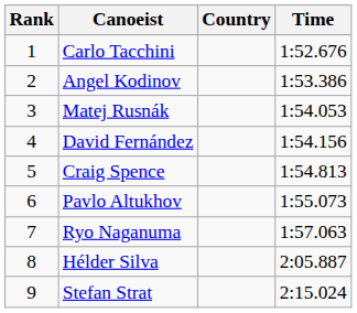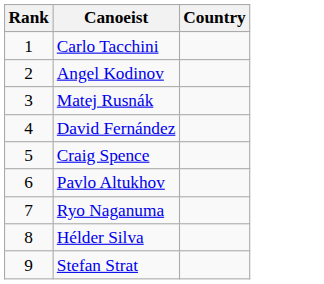- column: Time | 1:52.676 | 1:53.386 | 1:54.053 | 1:54.156 | 1:54.813 | 1:55.073 | 1:57.063 | 2:05.887 | 2:15.024
